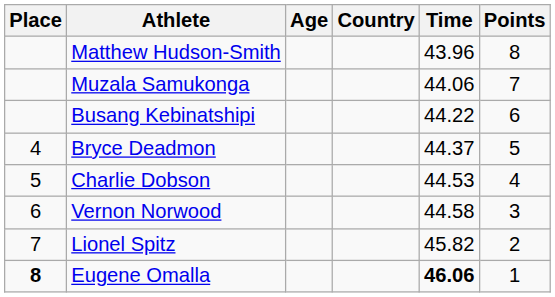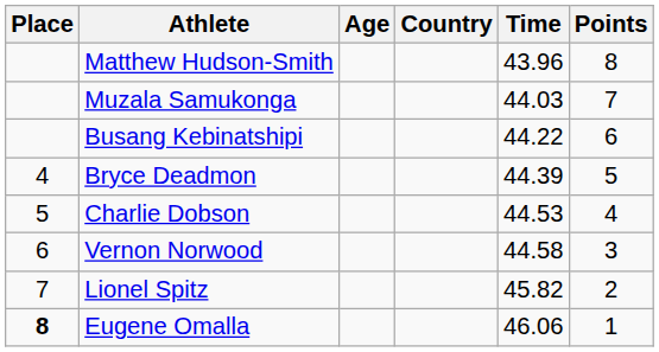Muzala Samukonga | Time: 44.06 -> 44.03
Bryce Deadmon | Time: 44.37 -> 44.39
Eugene Omalla | Time: bold -> normal
